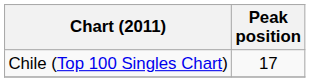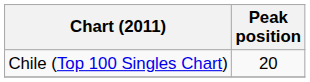Chile (Top 100 Singles Chart) | Peak position: 17 -> 20
